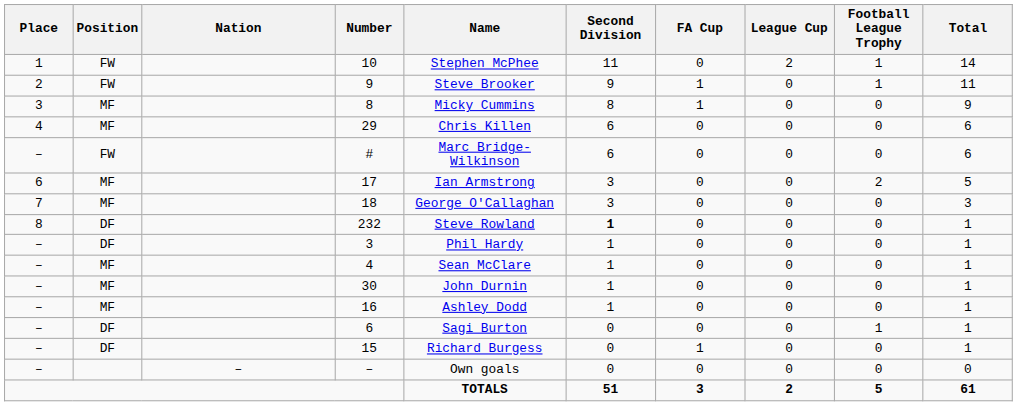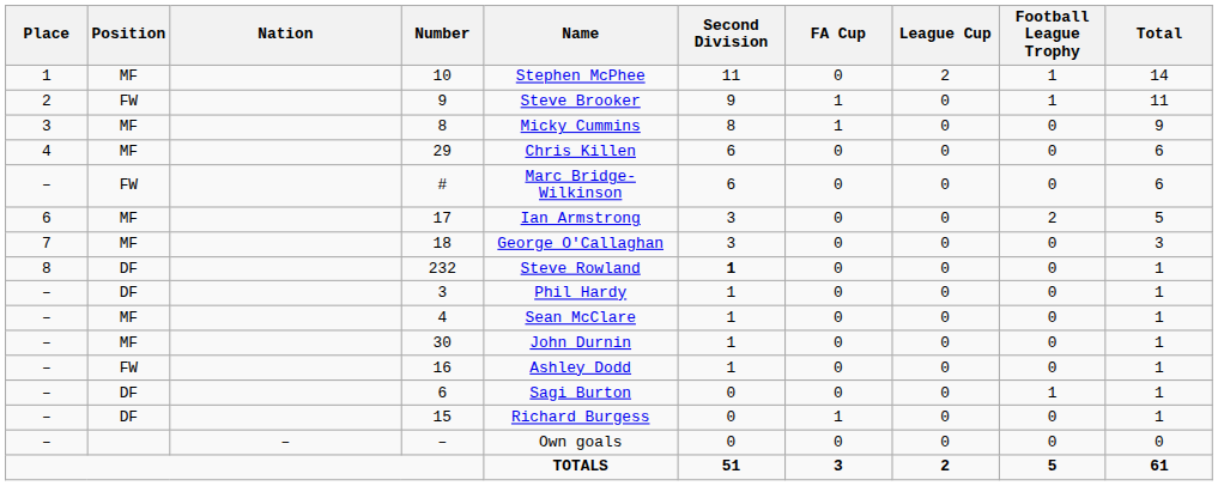10 | Position: FW -> MF
16 | Position: MF -> FW
